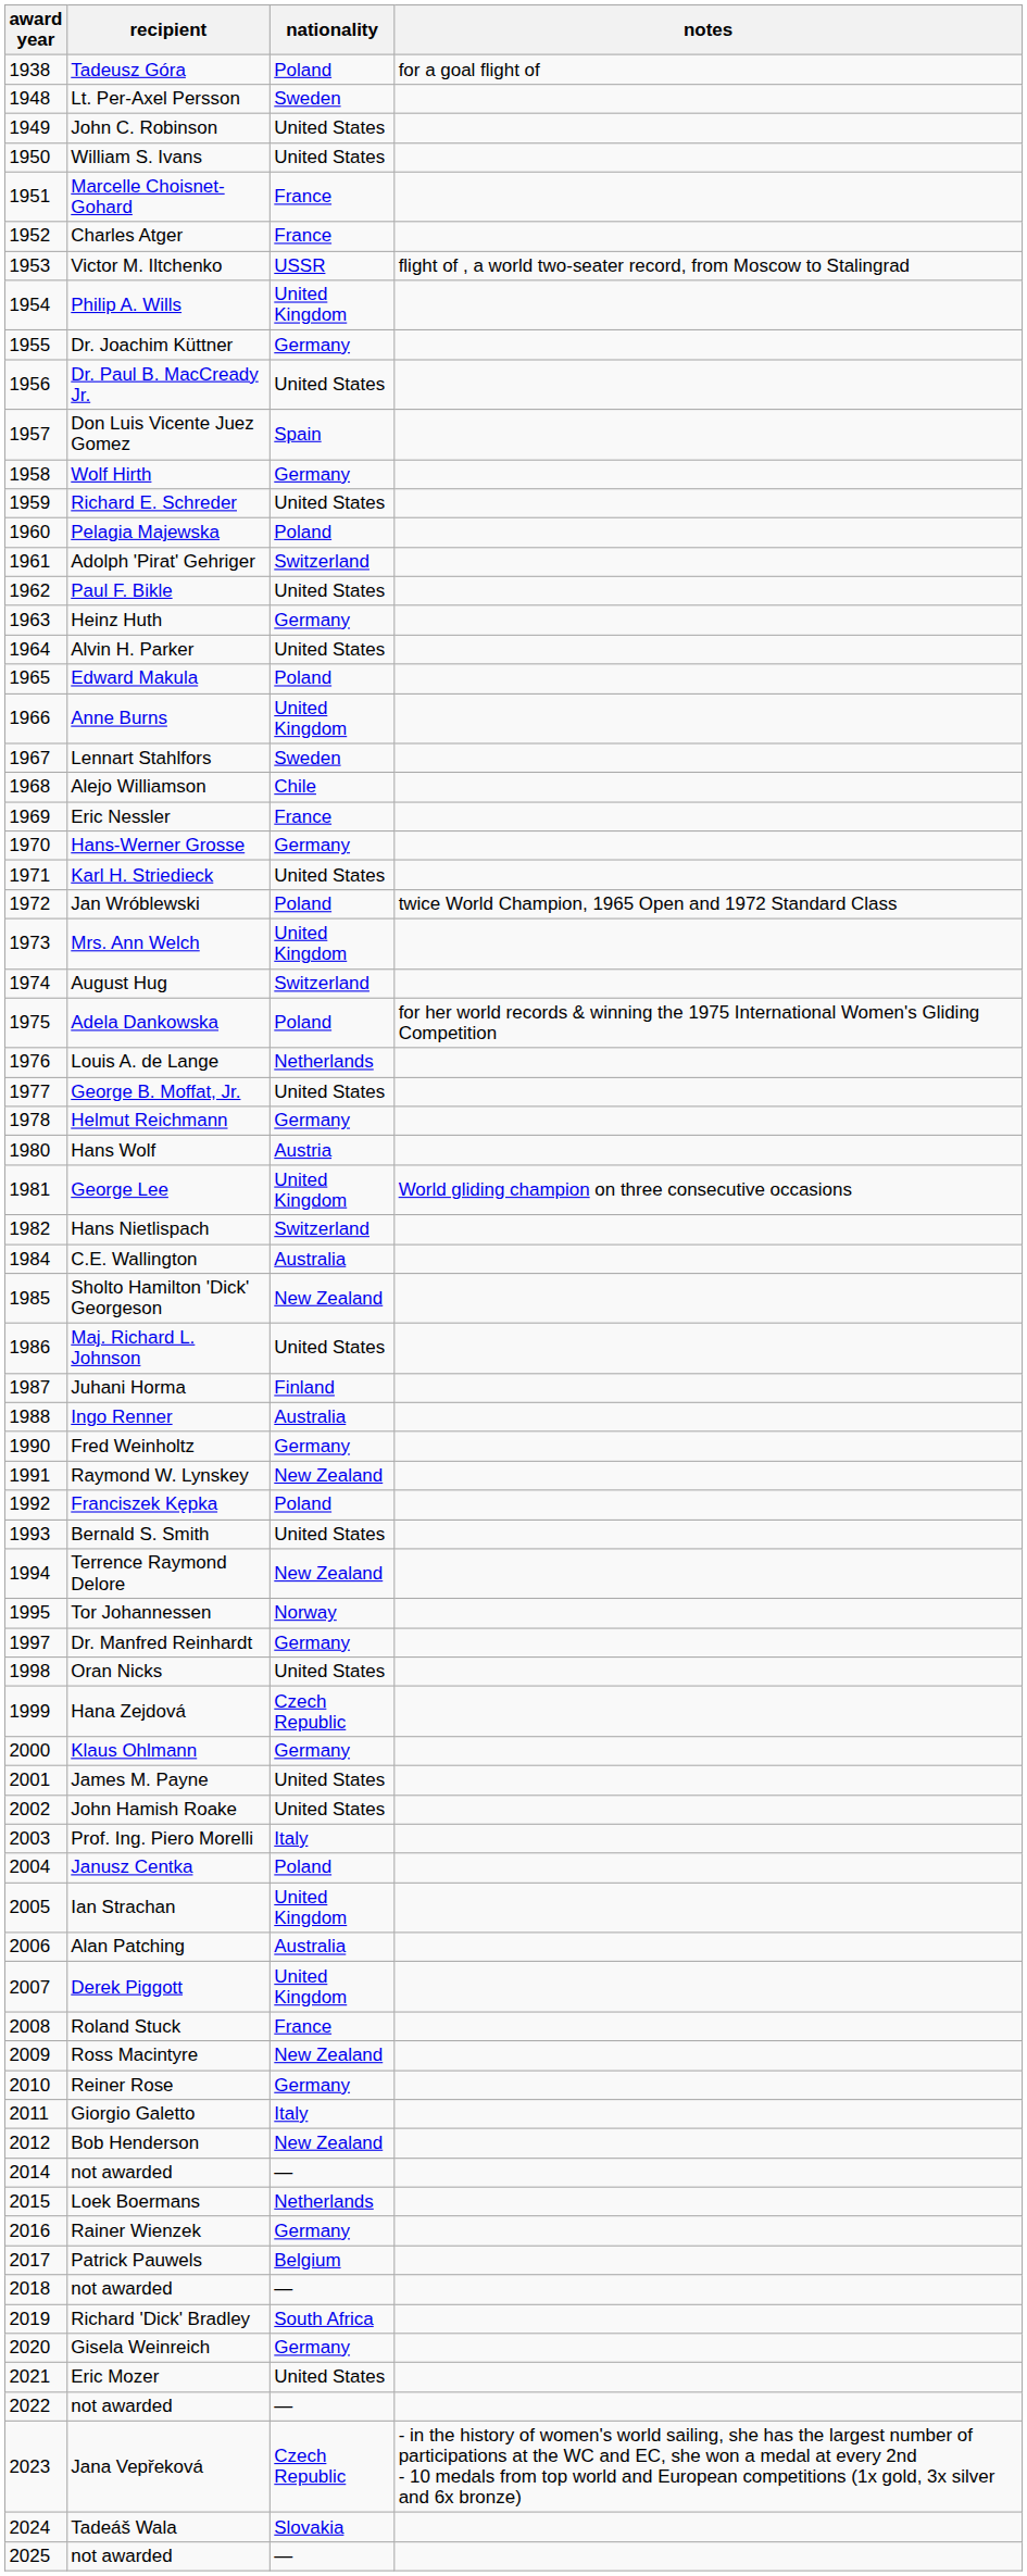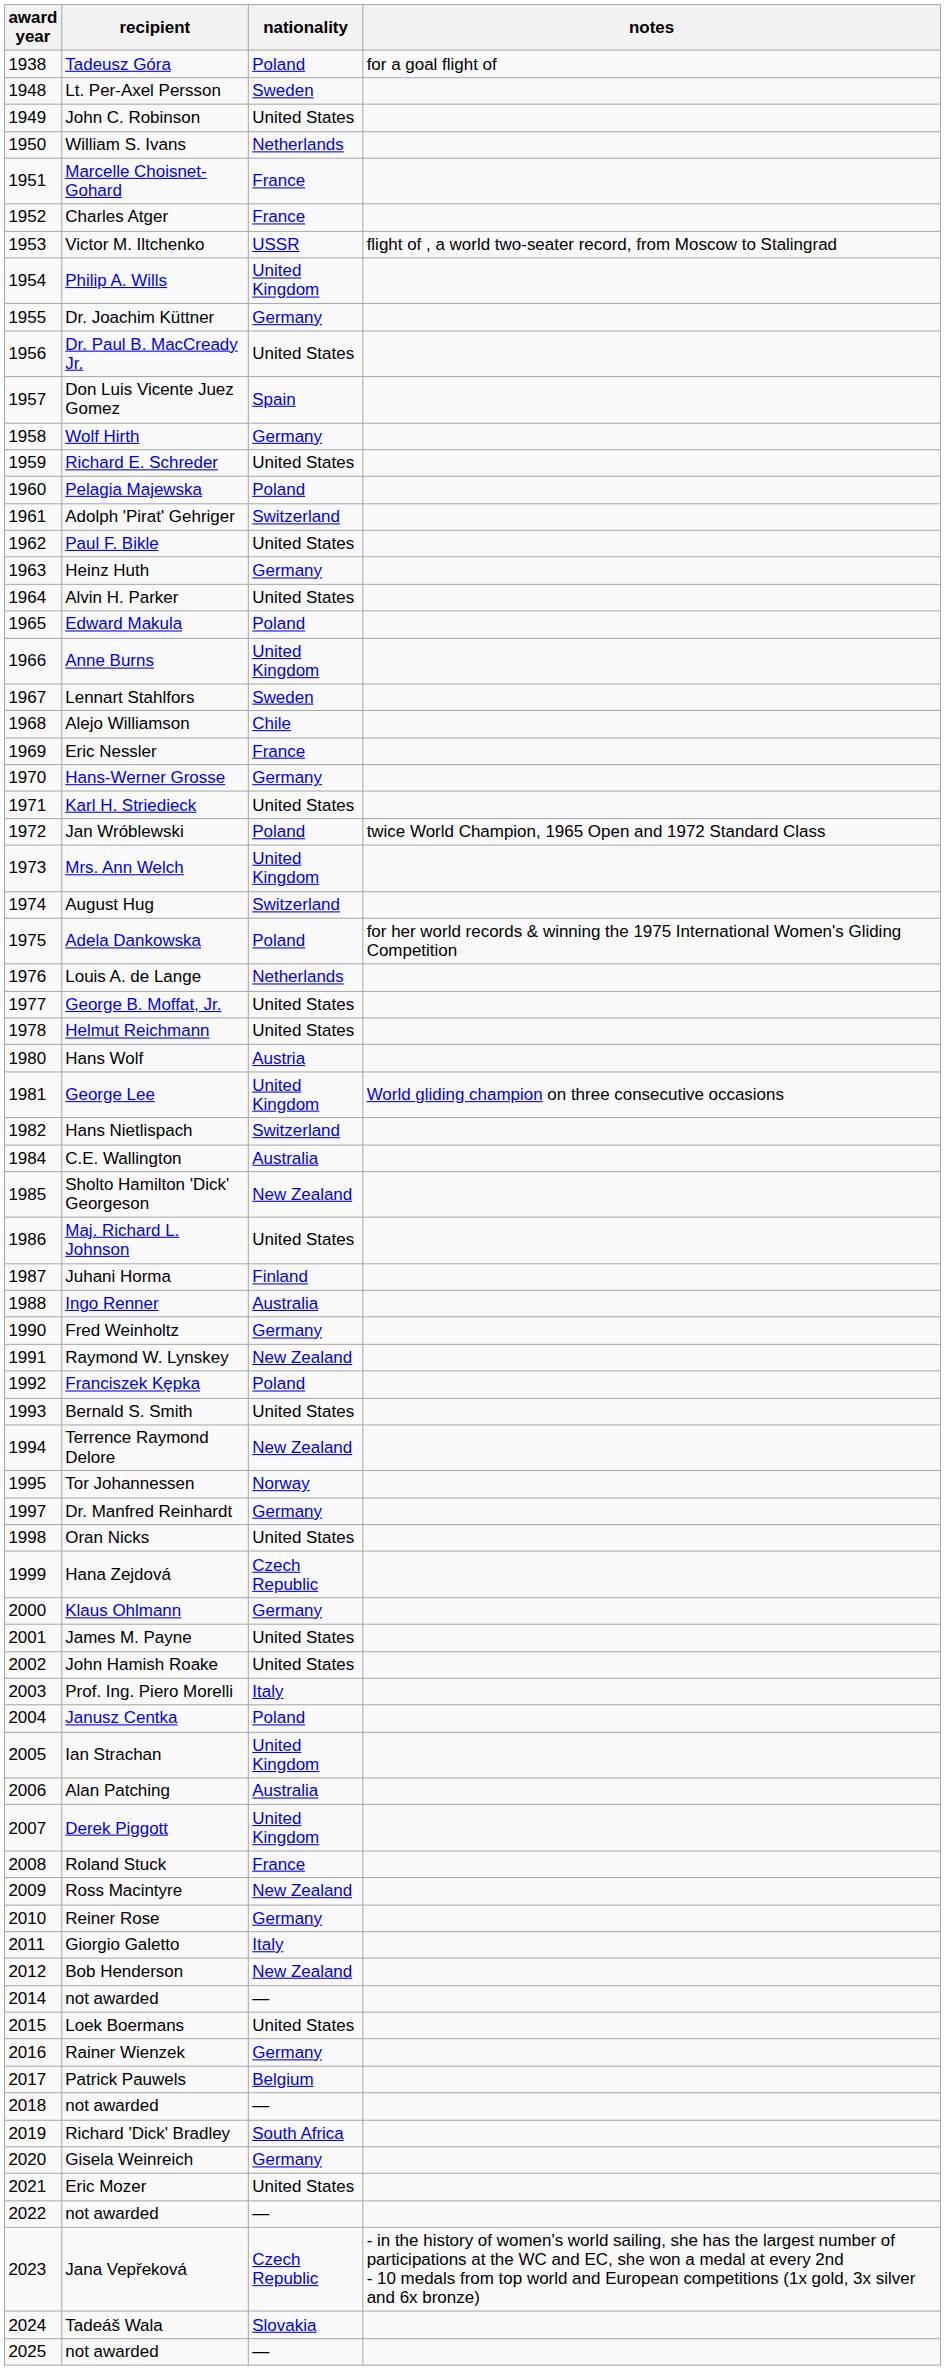William S. Ivans | nationality: United States -> Netherlands
Helmut Reichmann | nationality: Germany -> United States
Loek Boermans | nationality: Netherlands -> United States
